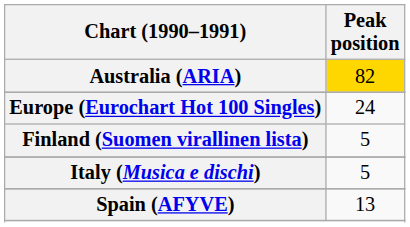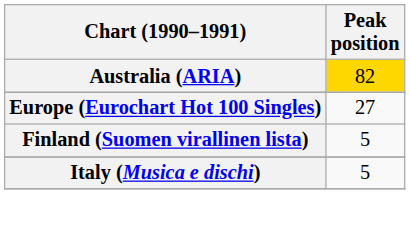Europe (Eurochart Hot 100 Singles) | Peak position: 24 -> 27
- row: Spain (AFYVE) | 13
